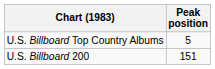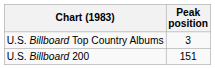U.S. Billboard Top Country Albums | Peak position: 5 -> 3
